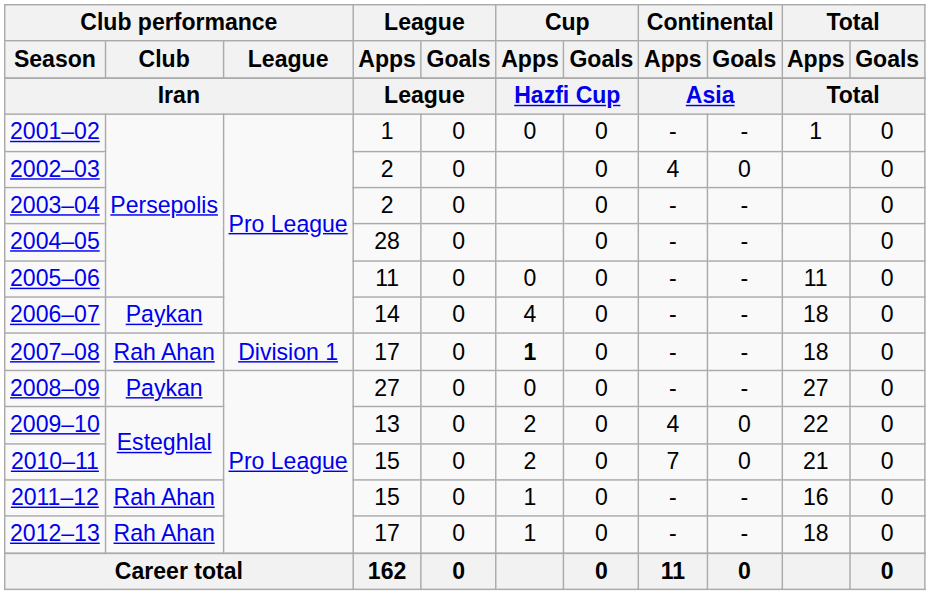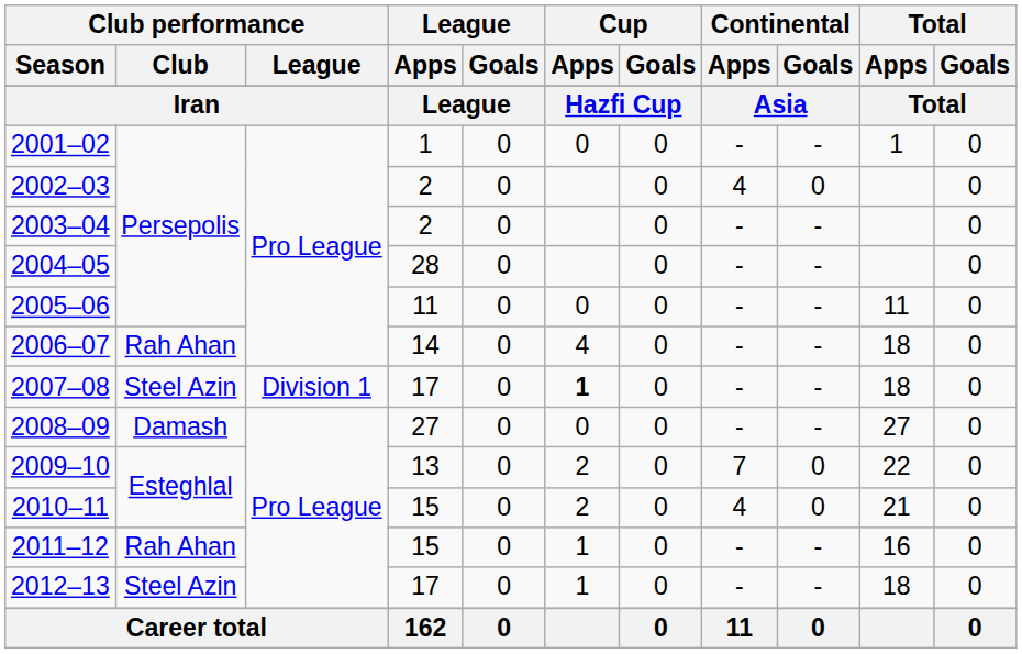2006–07 | Club performance / Club: Paykan -> Rah Ahan
2007–08 | Club performance / Club: Rah Ahan -> Steel Azin
2008–09 | Club performance / Club: Paykan -> Damash
2009–10 | Continental / Apps: 4 -> 7
2010–11 | Continental / Apps: 7 -> 4
2012–13 | Club performance / Club: Rah Ahan -> Steel Azin
